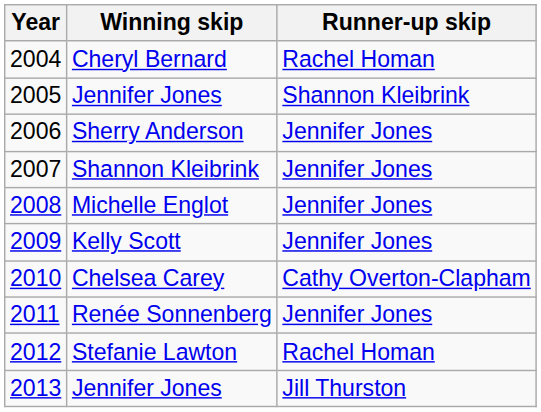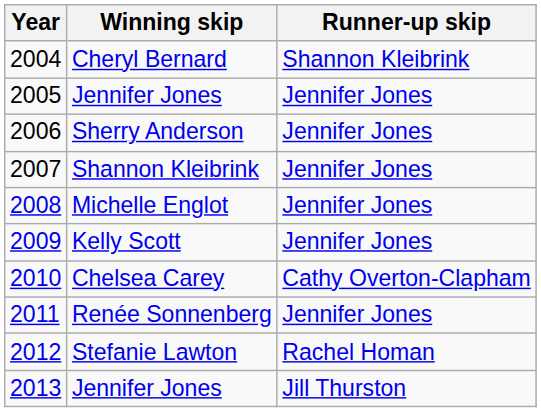Cheryl Bernard | Runner-up skip: Rachel Homan -> Shannon Kleibrink
2005 / Jennifer Jones | Runner-up skip: Shannon Kleibrink -> Jennifer Jones
